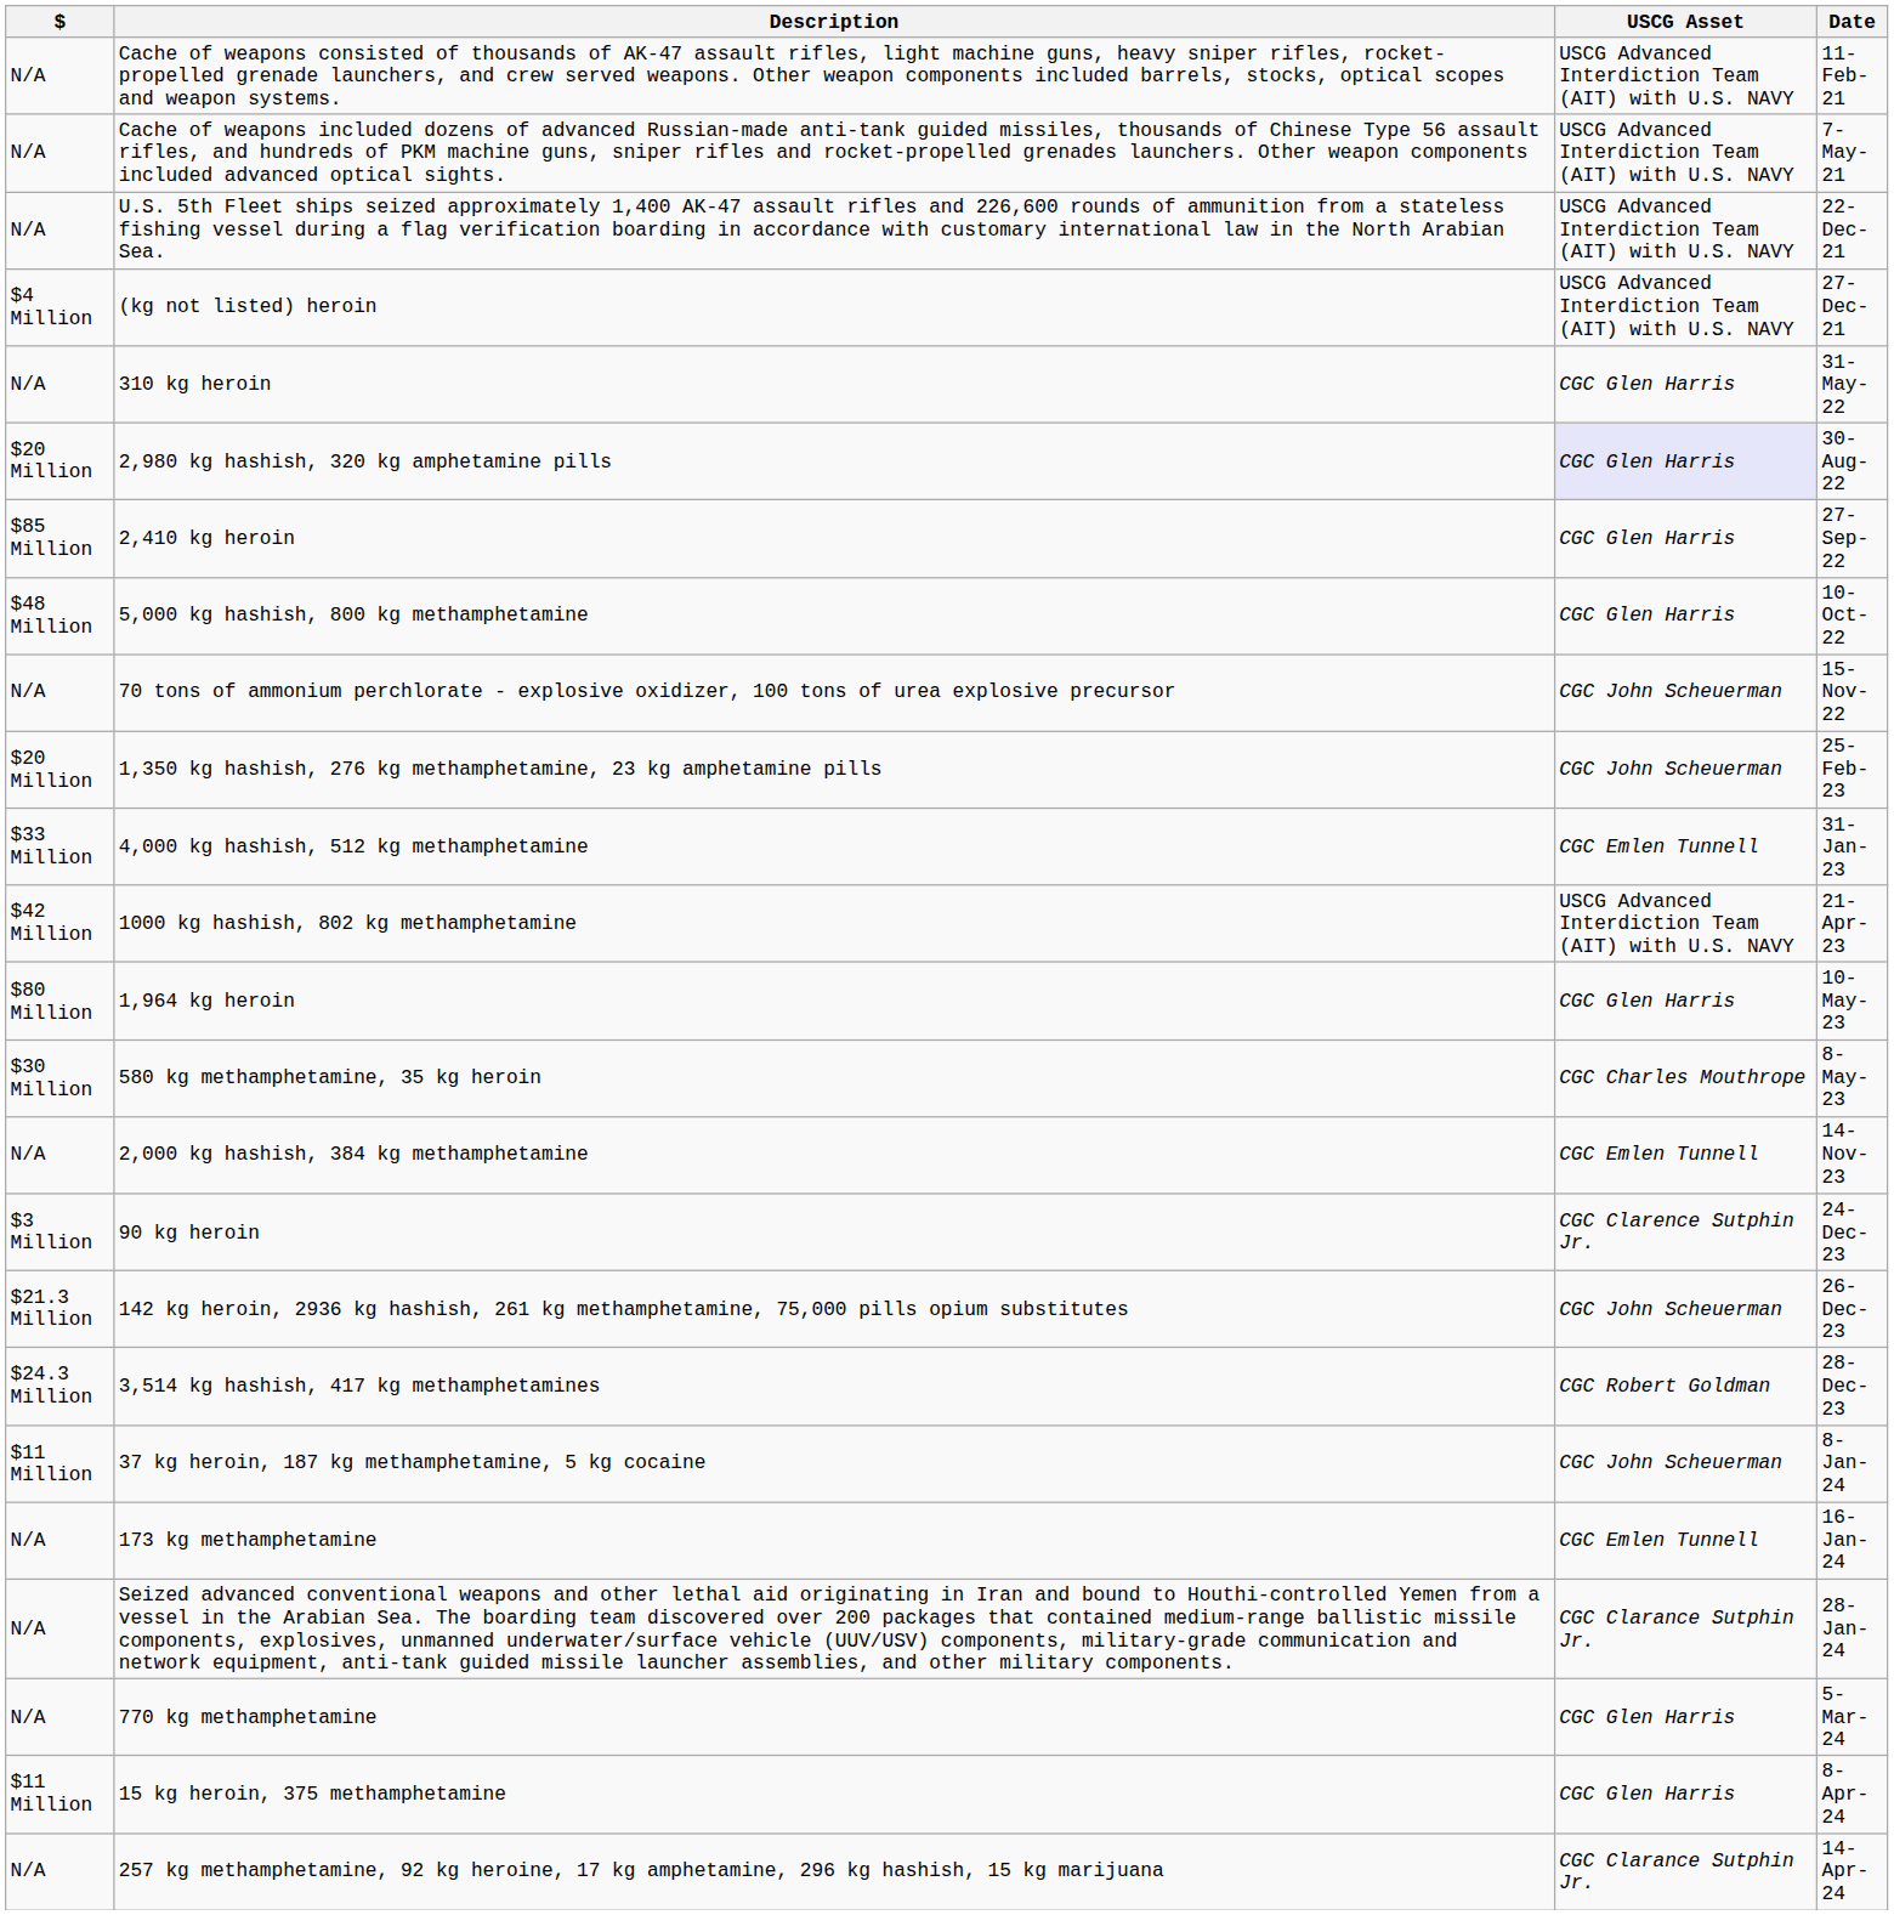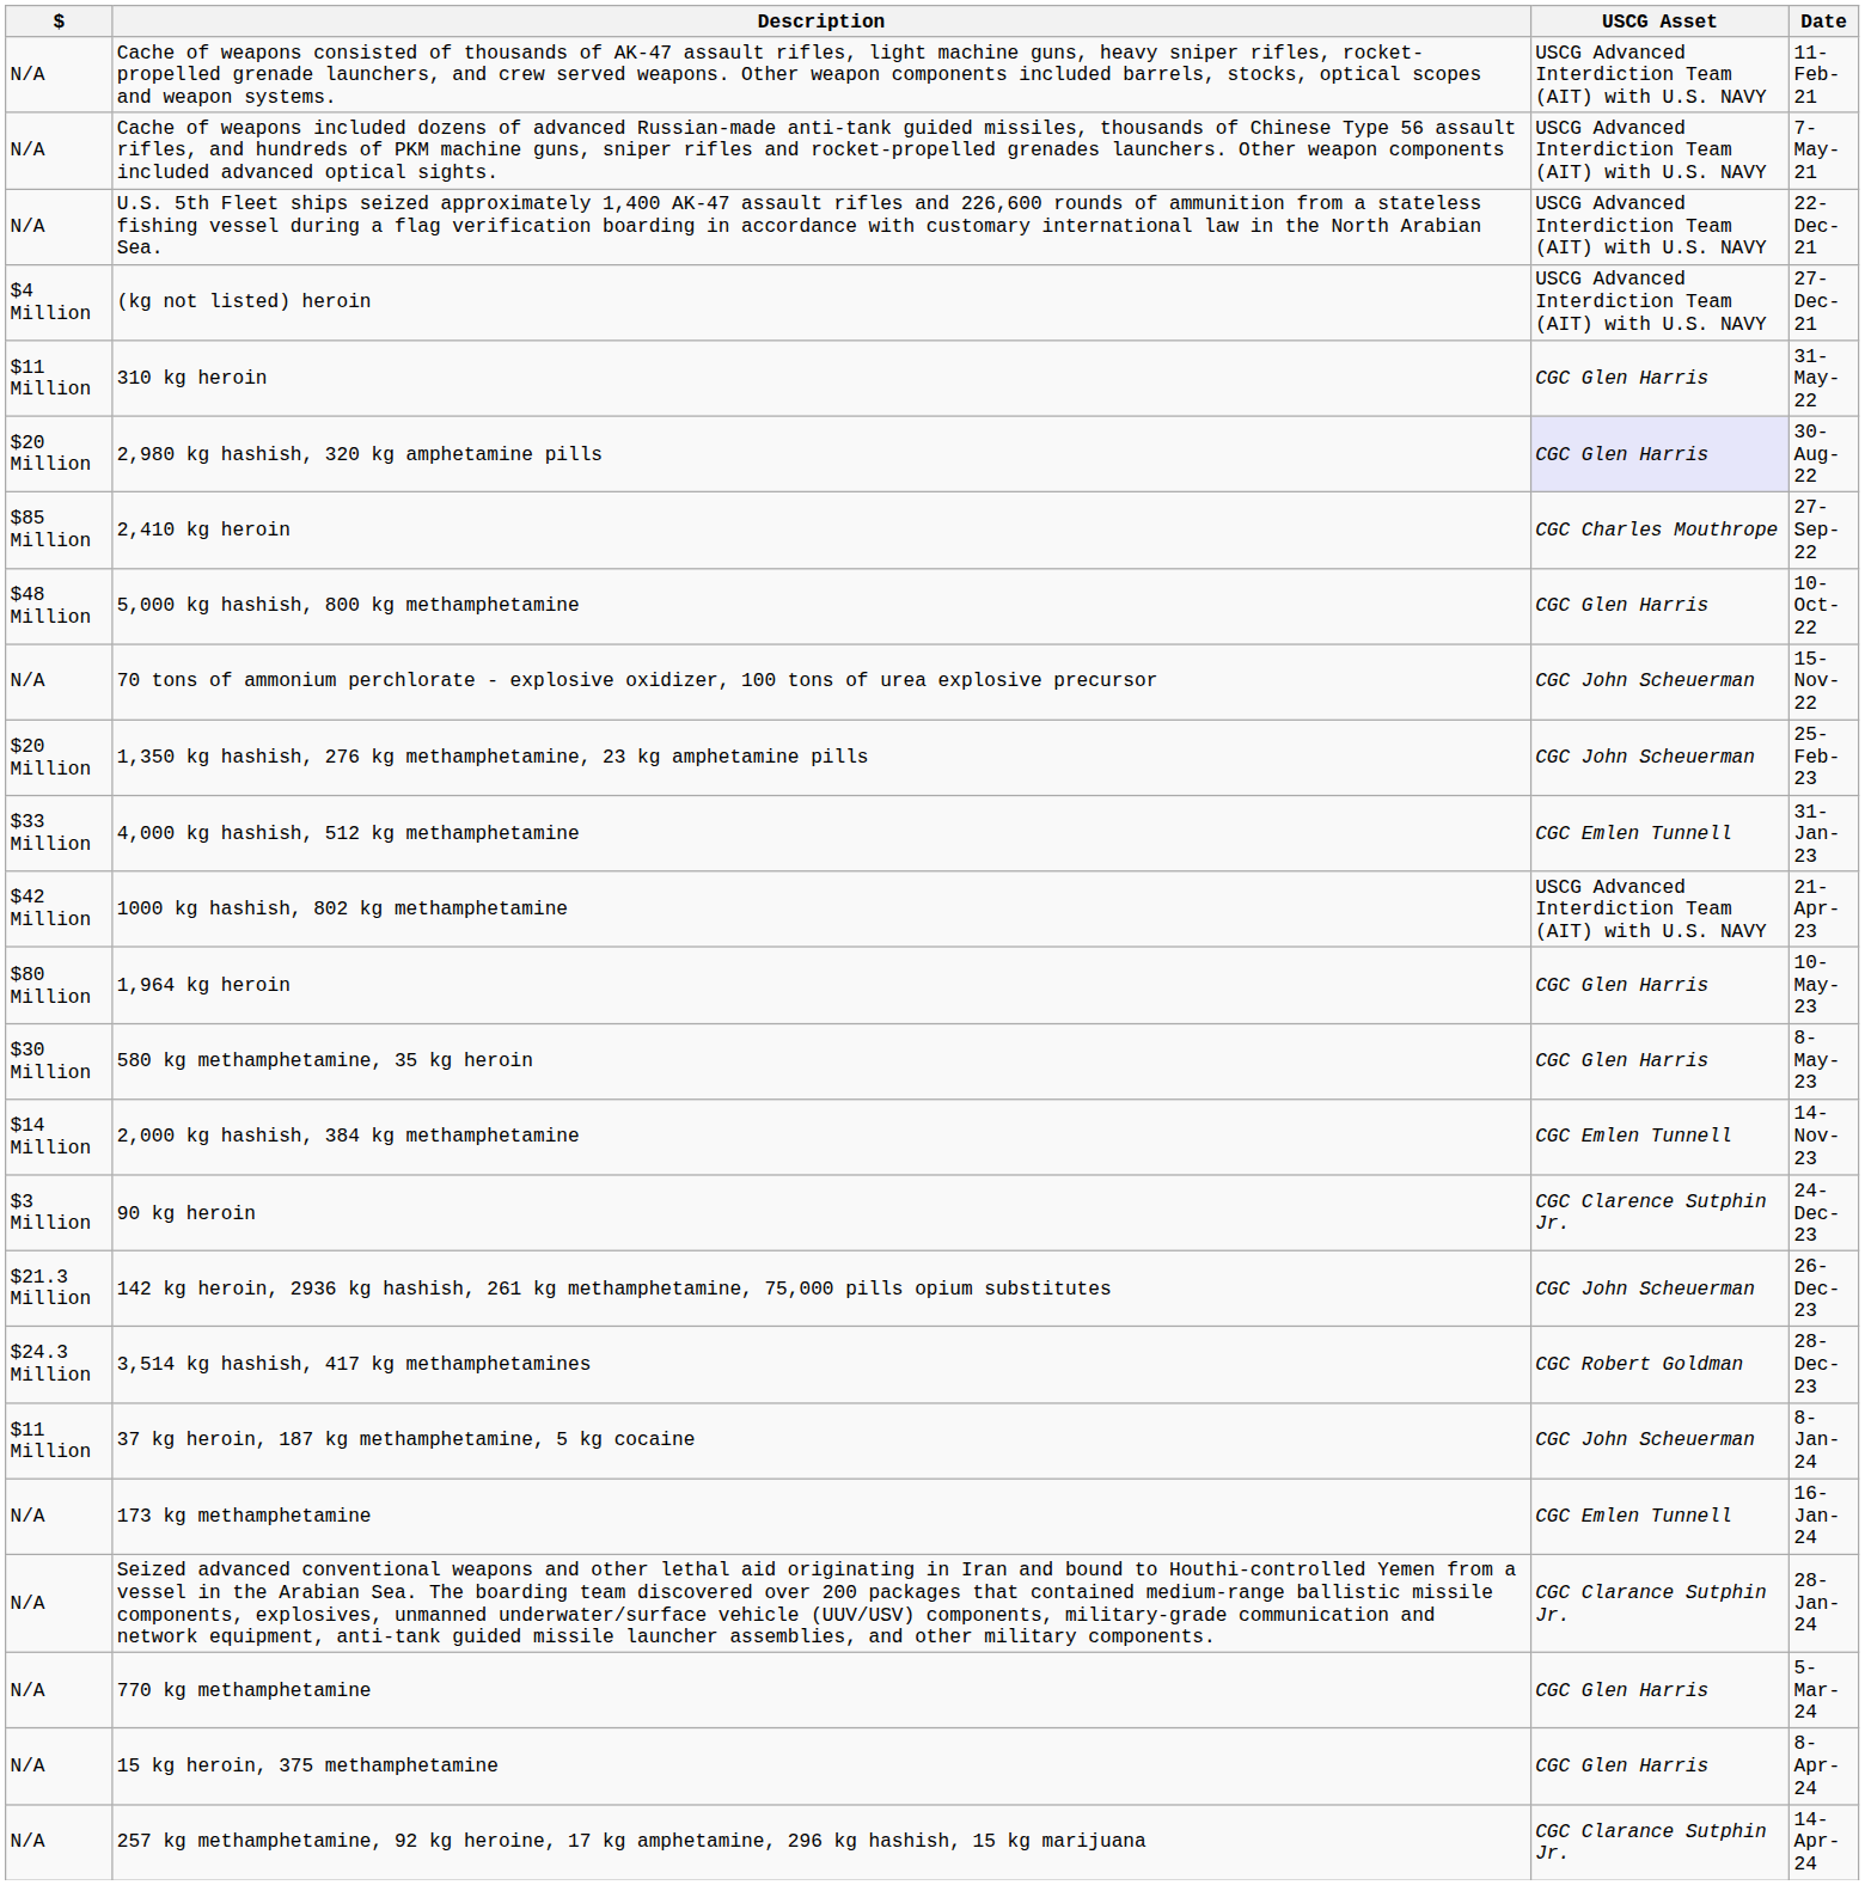310 kg heroin | $: N/A -> $11 Million
2,410 kg heroin | USCG Asset: CGC Glen Harris -> CGC Charles Mouthrope
580 kg methamphetamine, 35 kg heroin | USCG Asset: CGC Charles Mouthrope -> CGC Glen Harris
2,000 kg hashish, 384 kg methamphetamine | $: N/A -> $14 Million
15 kg heroin, 375 methamphetamine | $: $11 Million -> N/A
